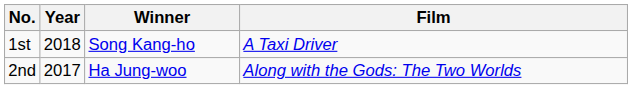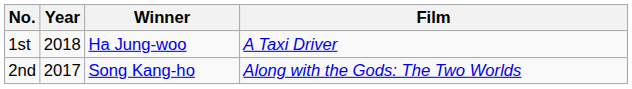1st | Winner: Song Kang-ho -> Ha Jung-woo
2nd | Winner: Ha Jung-woo -> Song Kang-ho
